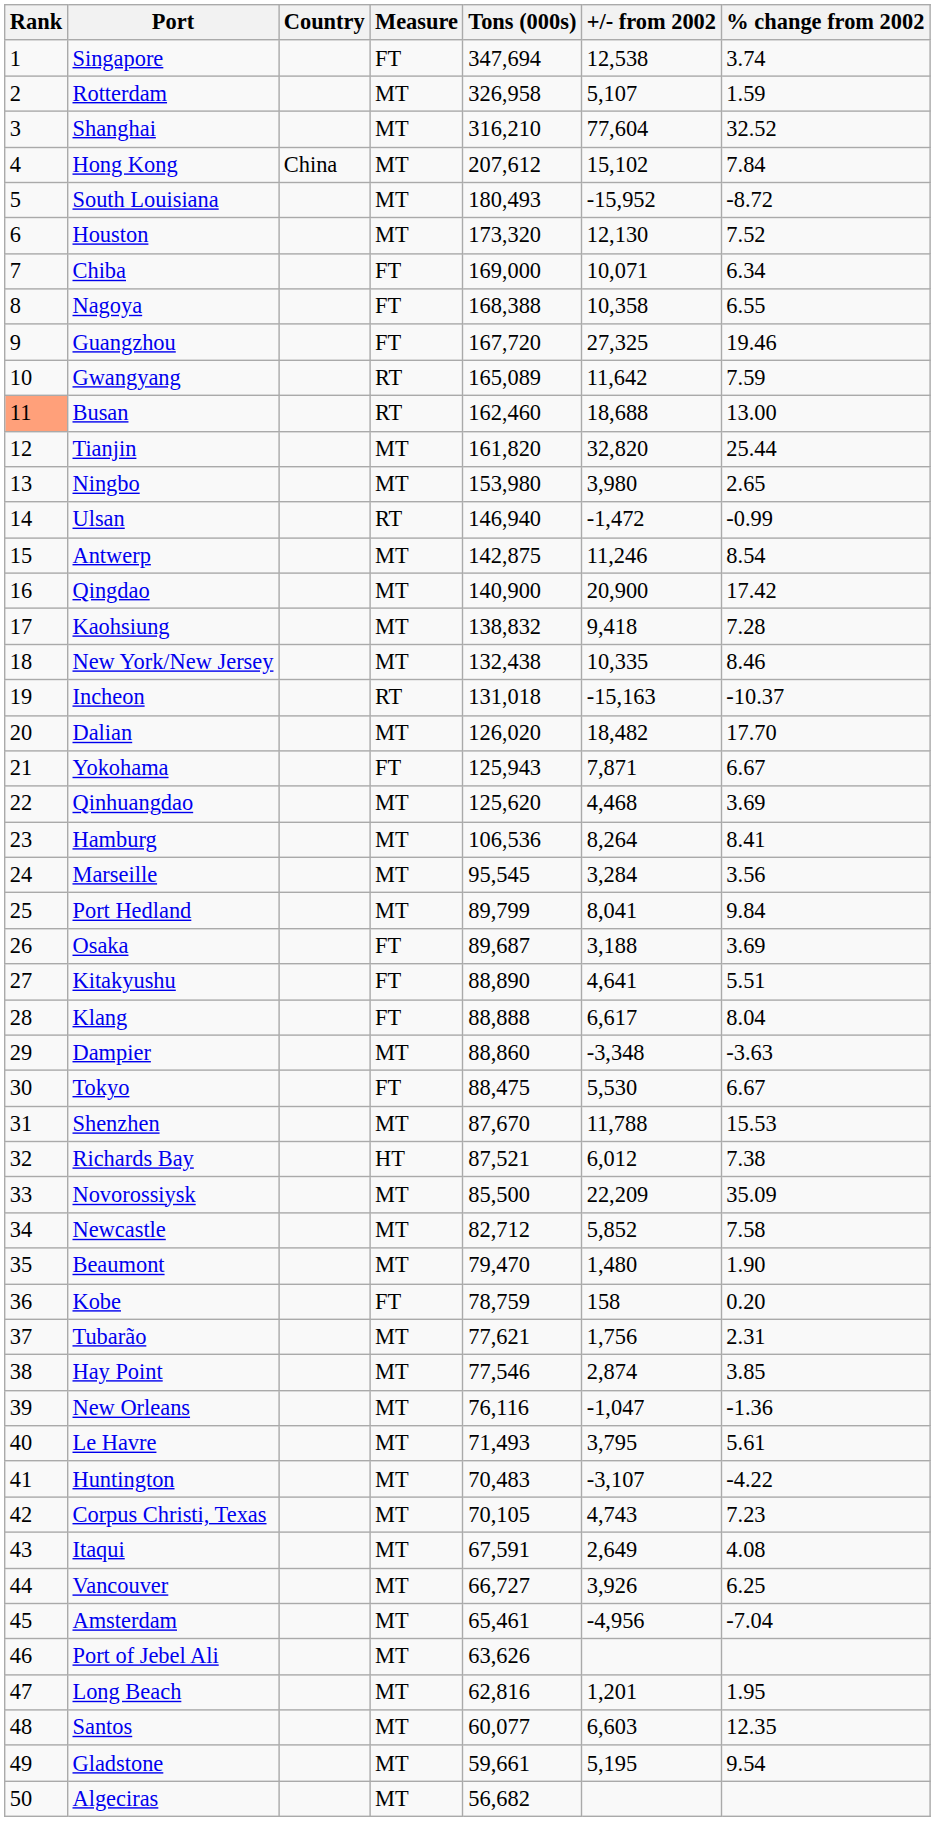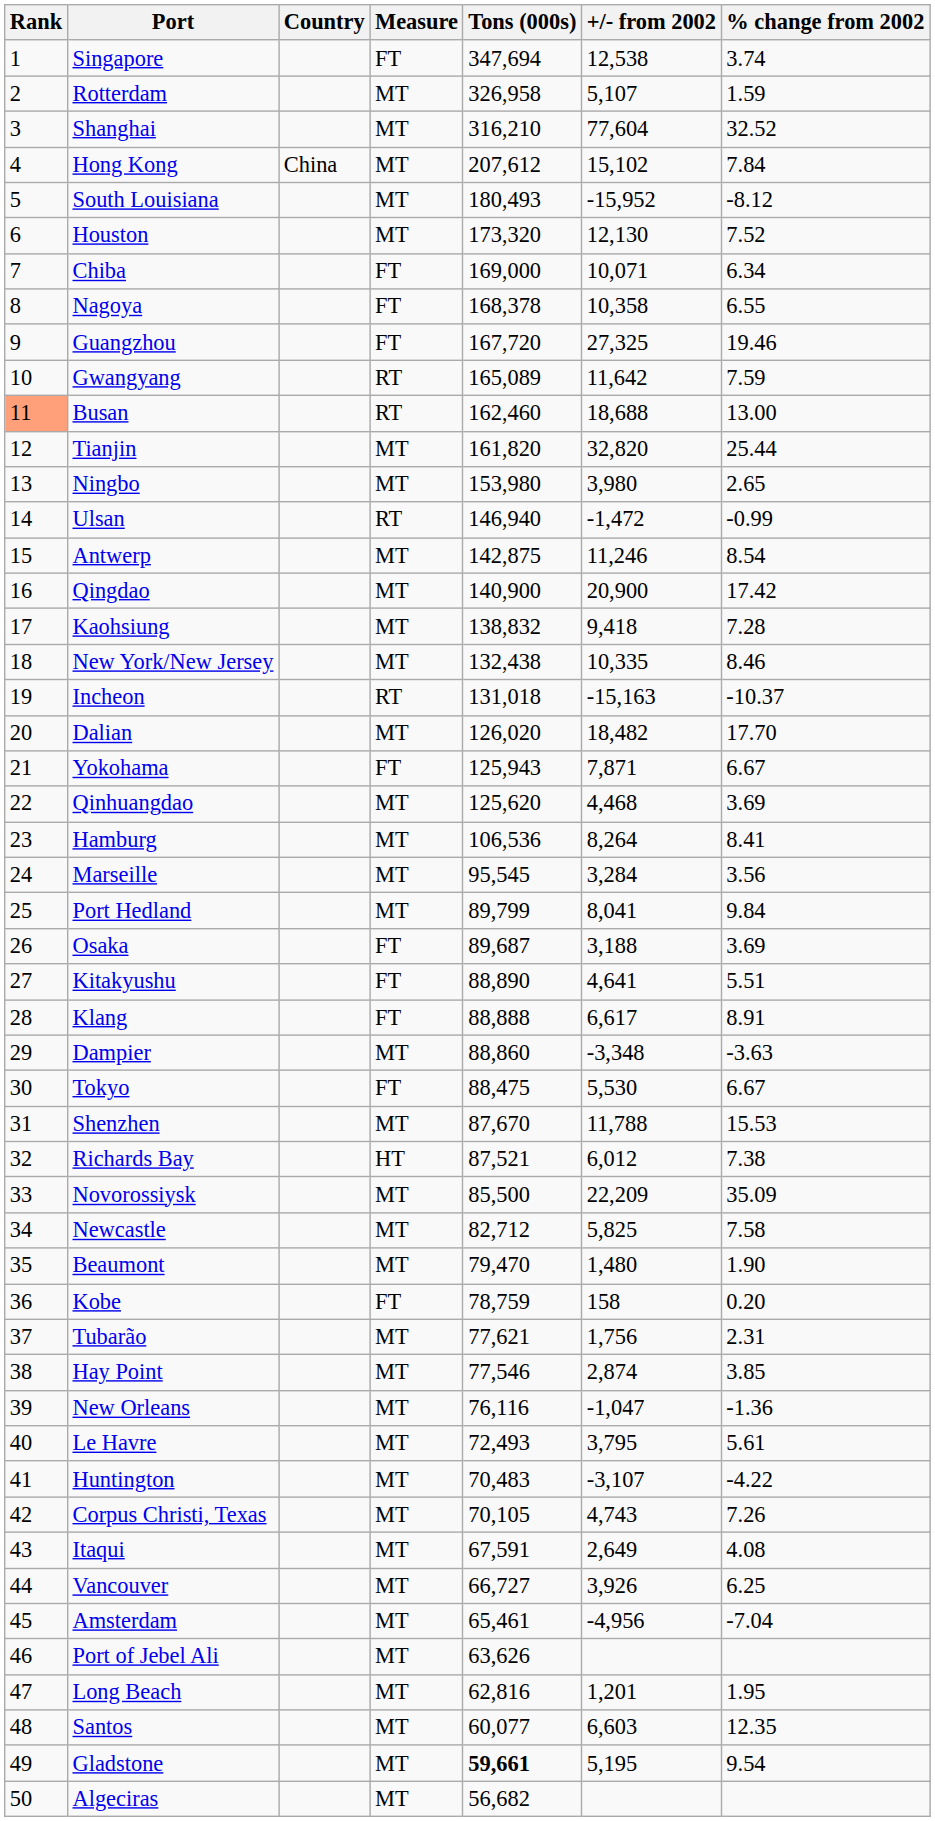South Louisiana | % change from 2002: -8.72 -> -8.12
Nagoya | Tons (000s): 168,388 -> 168,378
Klang | % change from 2002: 8.04 -> 8.91
Newcastle | +/- from 2002: 5,852 -> 5,825
Le Havre | Tons (000s): 71,493 -> 72,493
Corpus Christi, Texas | % change from 2002: 7.23 -> 7.26
Gladstone | Tons (000s): normal -> bold
